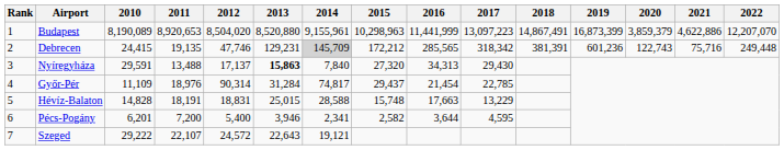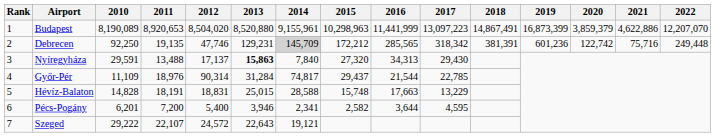Debrecen | 2010: 24,415 -> 92,250
Debrecen | 2020: 122,743 -> 122,742
Győr-Pér | 2016: 21,454 -> 21,544
